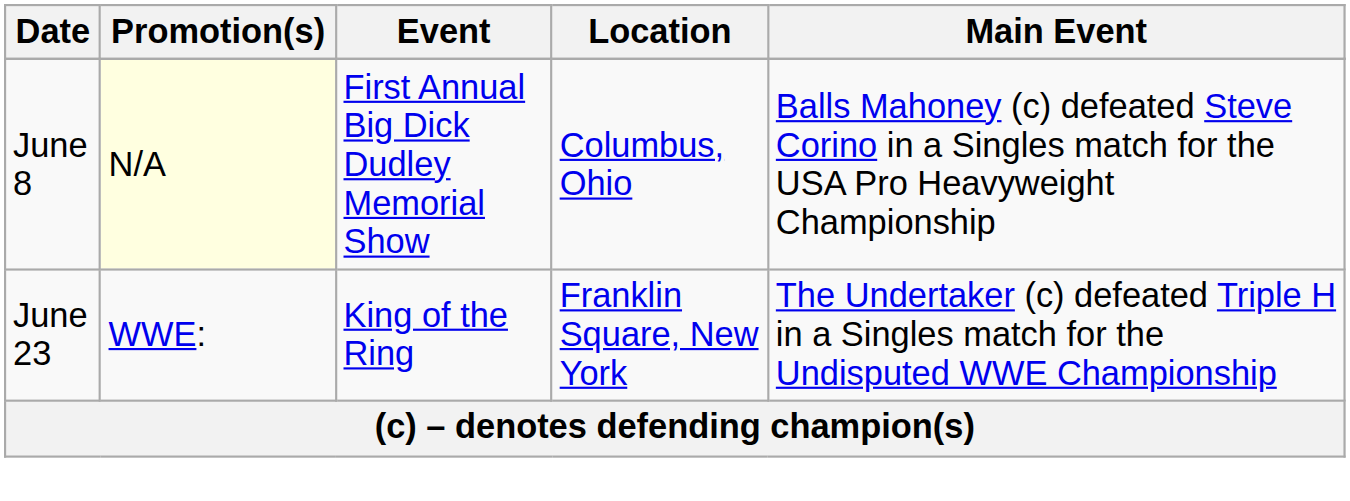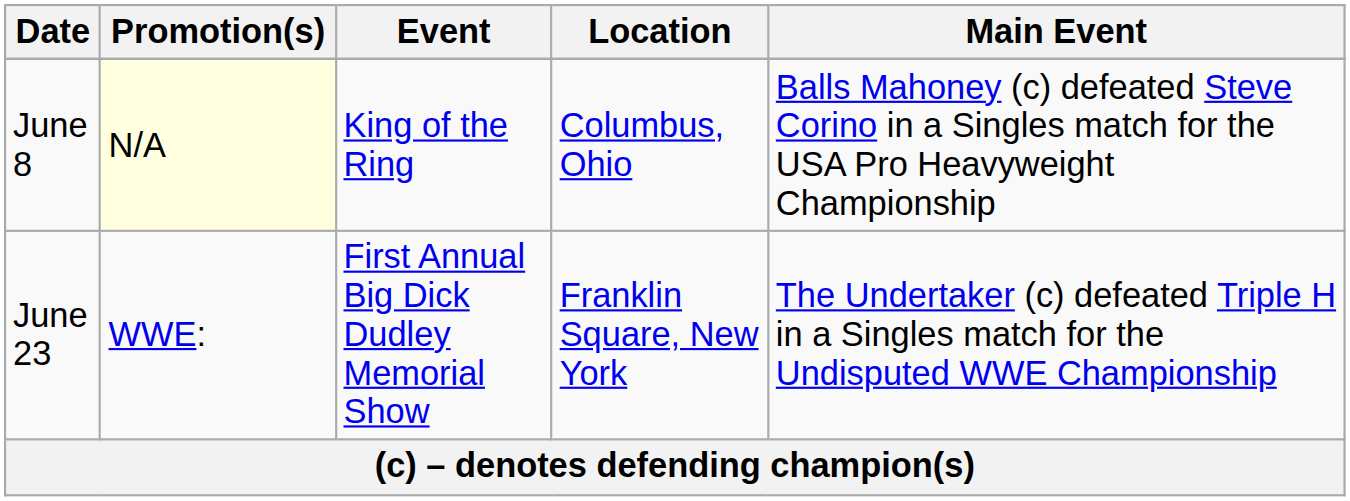June 8 | Event: First Annual Big Dick Dudley Memorial Show -> King of the Ring
June 23 | Event: King of the Ring -> First Annual Big Dick Dudley Memorial Show
